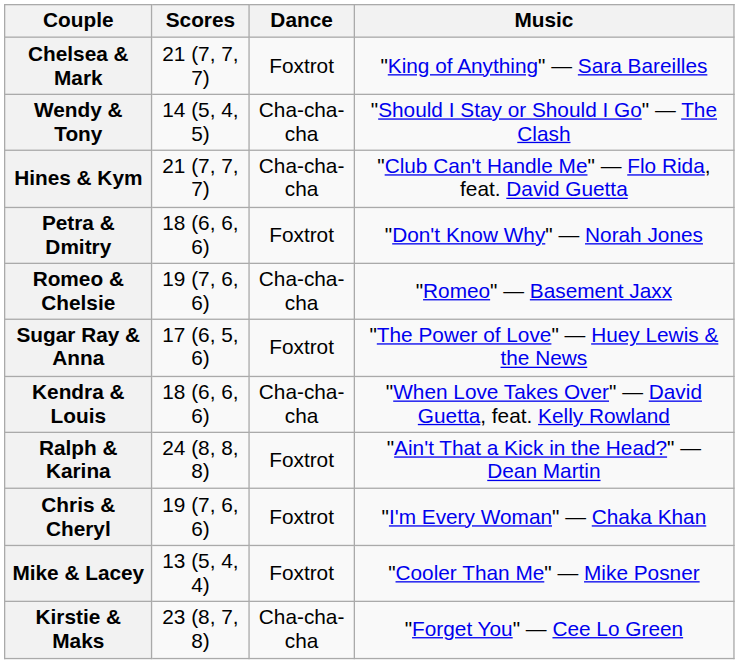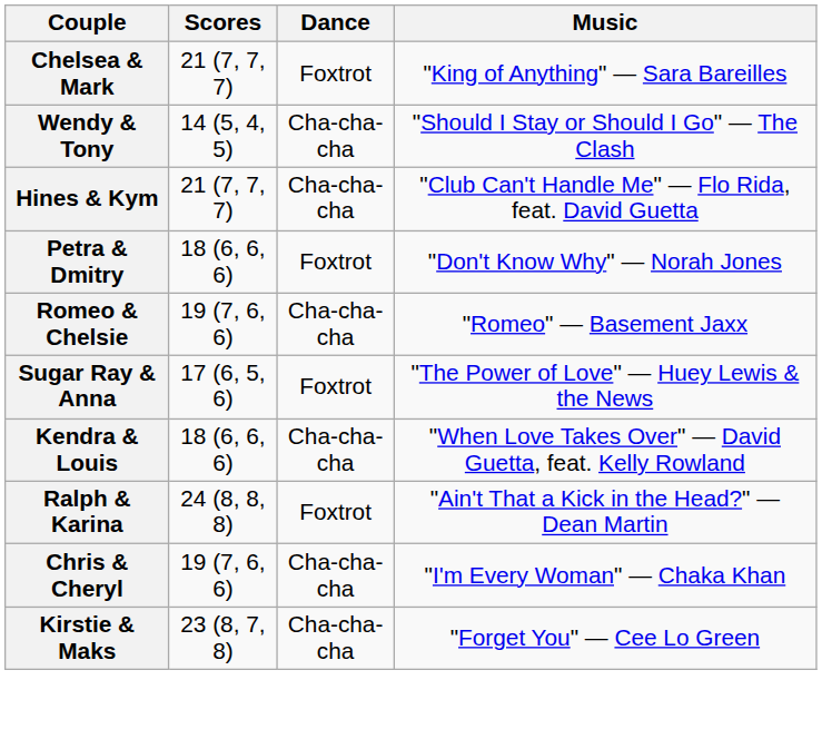Chris & Cheryl | Dance: Foxtrot -> Cha-cha-cha
- row: Mike & Lacey | 13 (5, 4, 4) | Foxtrot | "Cooler Than Me" — Mike Posner
